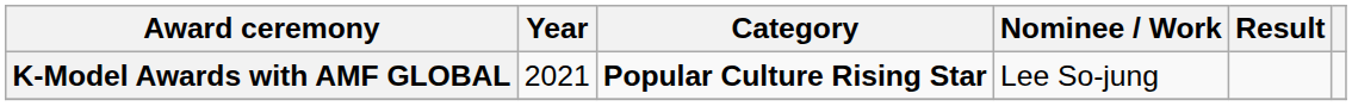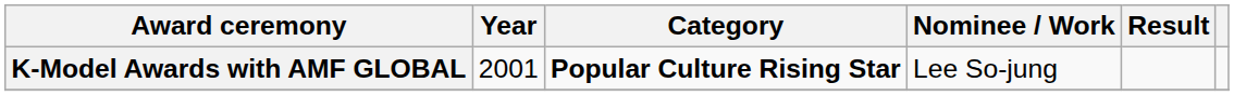K-Model Awards with AMF GLOBAL | Year: 2021 -> 2001
